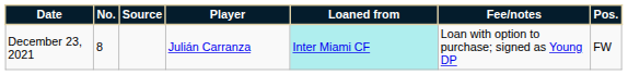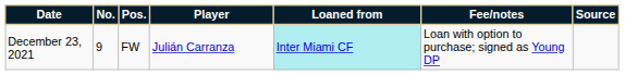columns swapped: Pos. <-> Source
December 23, 2021 | No.: 8 -> 9
